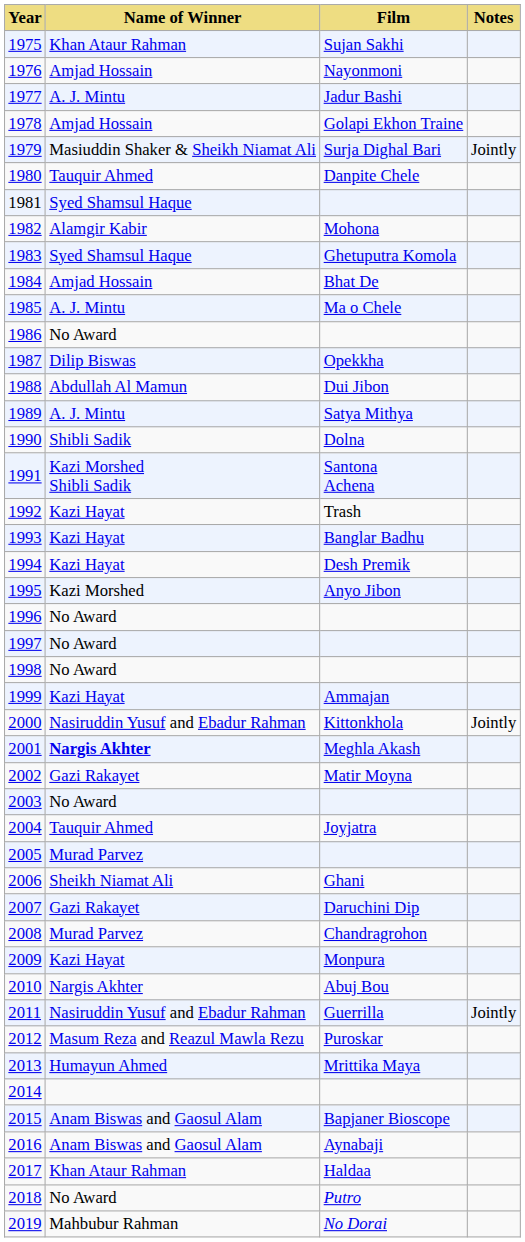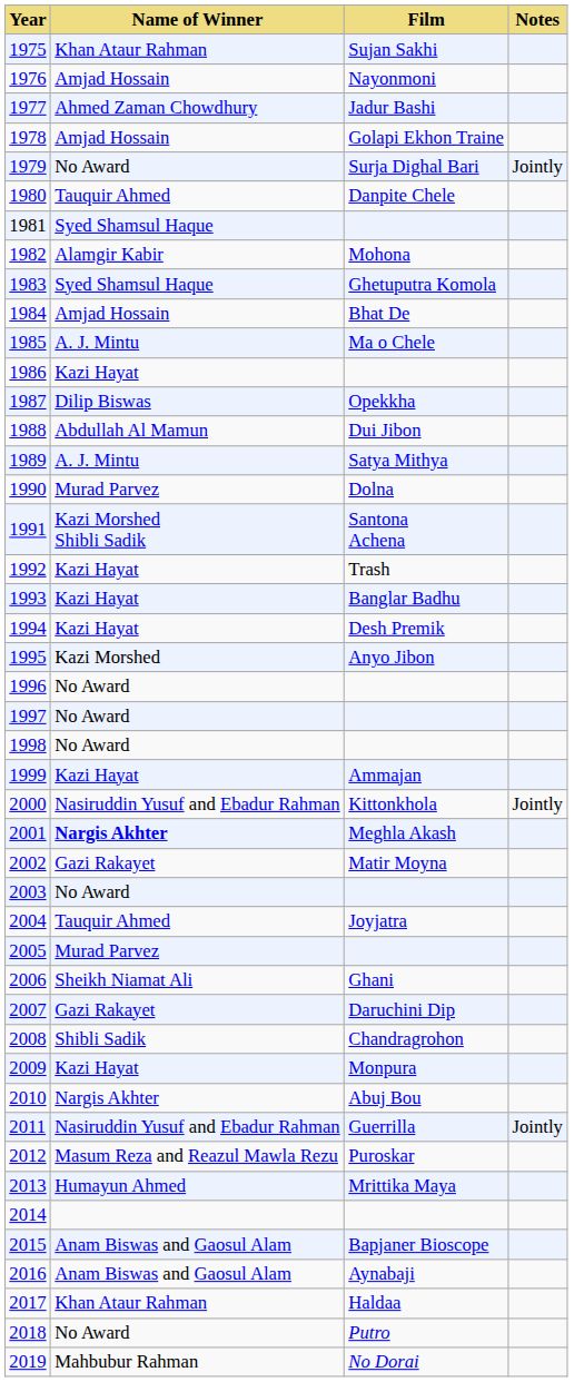1977 | Name of Winner: A. J. Mintu -> Ahmed Zaman Chowdhury
1979 | Name of Winner: Masiuddin Shaker & Sheikh Niamat Ali -> No Award
1986 | Name of Winner: No Award -> Kazi Hayat
1990 | Name of Winner: Shibli Sadik -> Murad Parvez
2008 | Name of Winner: Murad Parvez -> Shibli Sadik
